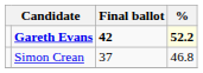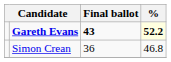Gareth Evans | Final ballot: 42 -> 43
Simon Crean | Final ballot: 37 -> 36
